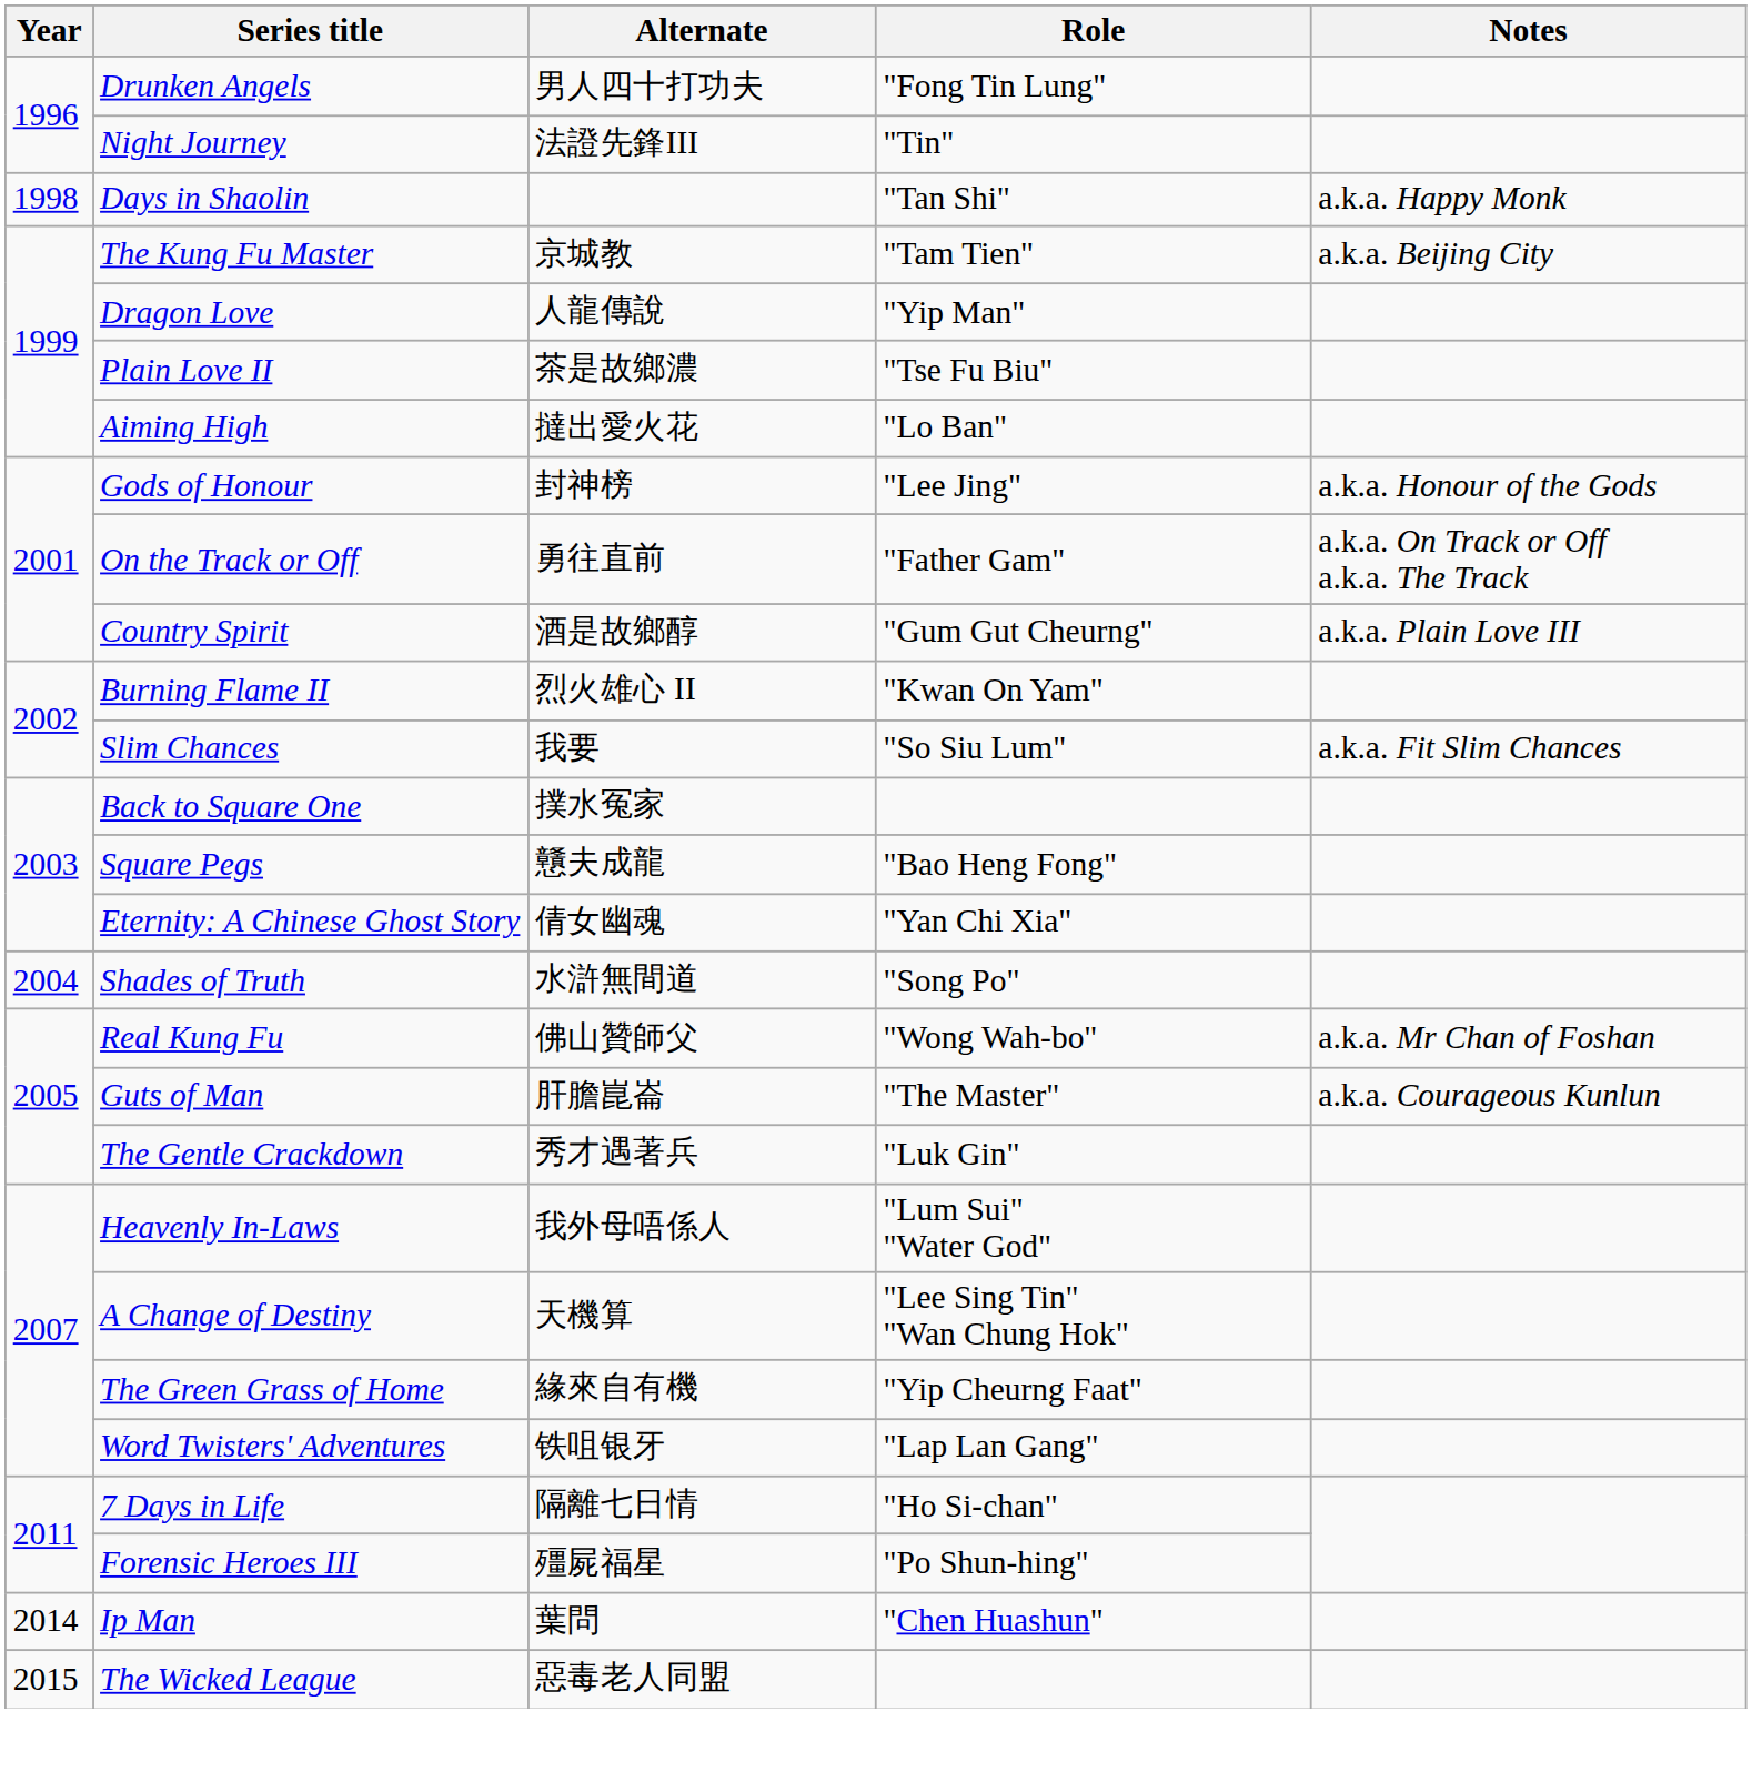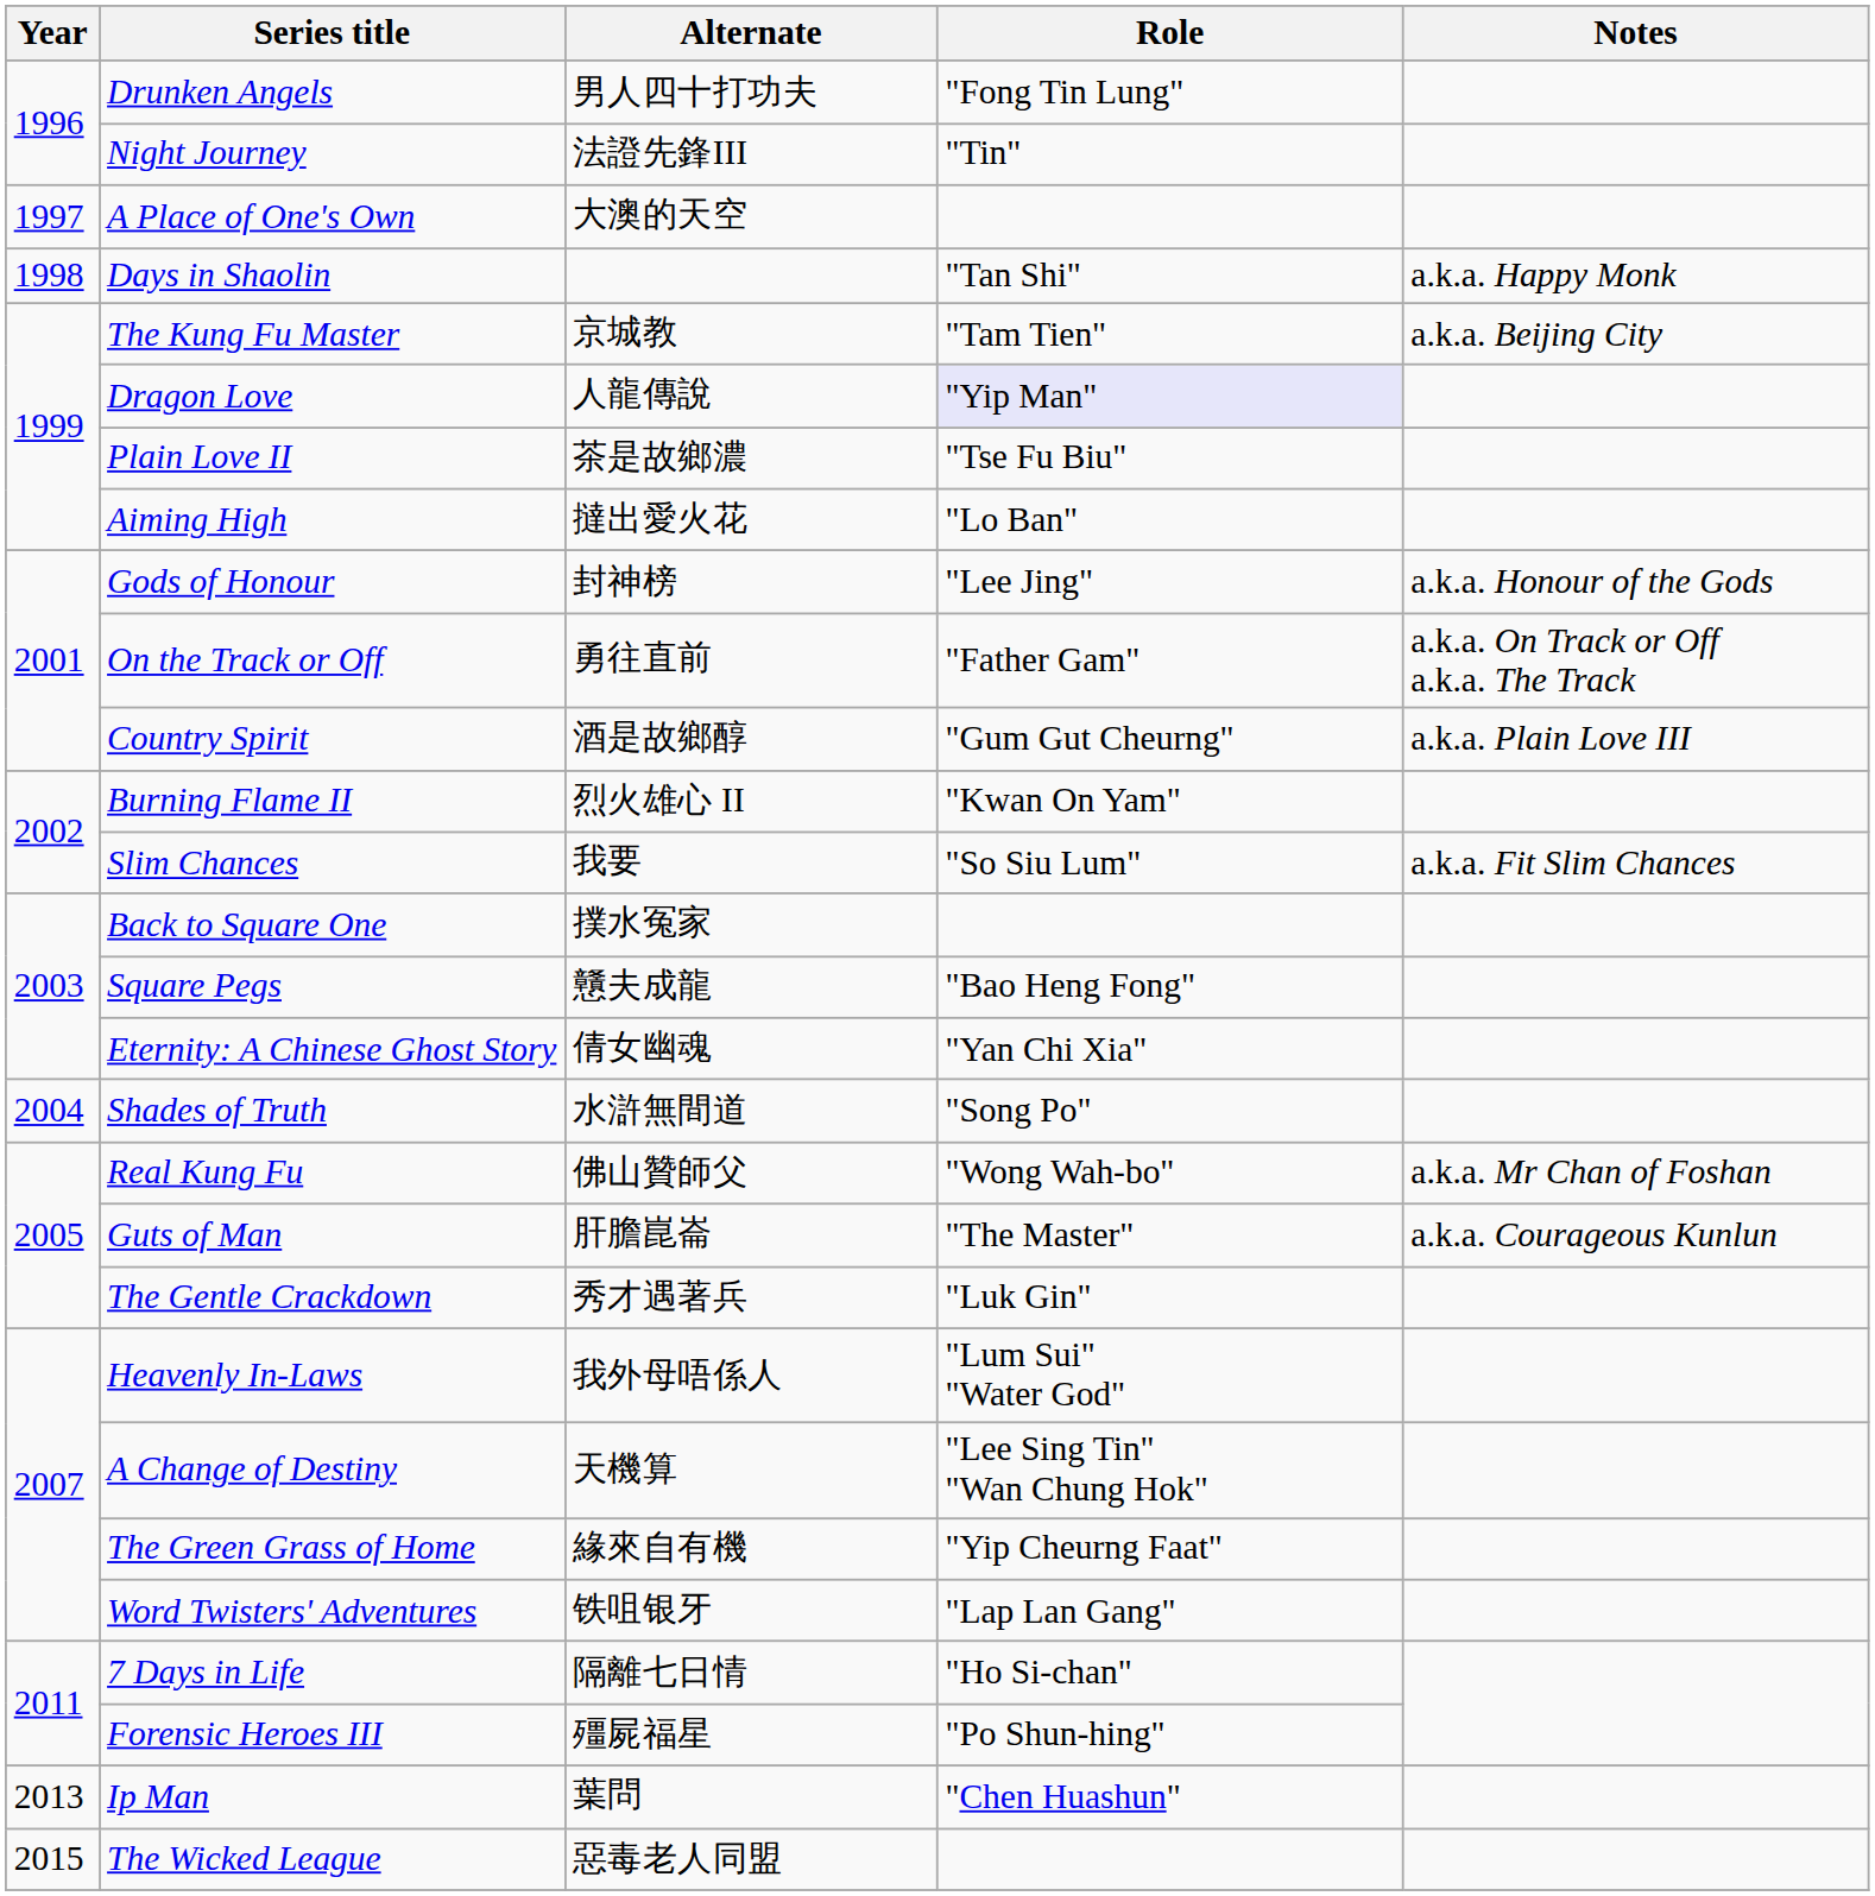+ row: 1997 | A Place of One's Own | 大澳的天空
Dragon Love | Role: no background -> lavender background
Ip Man | Year: 2014 -> 2013
